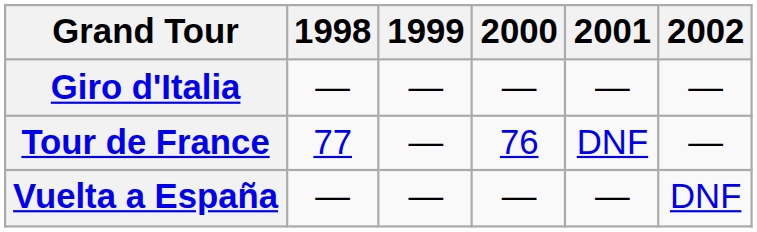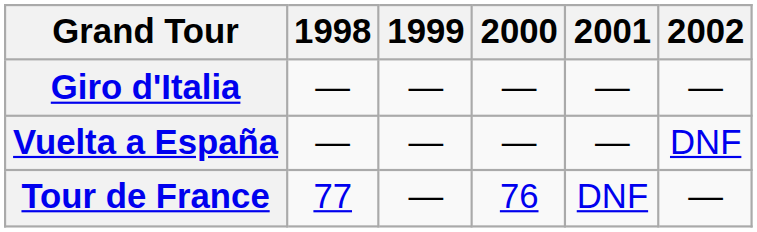rows swapped: Tour de France <-> Vuelta a España
